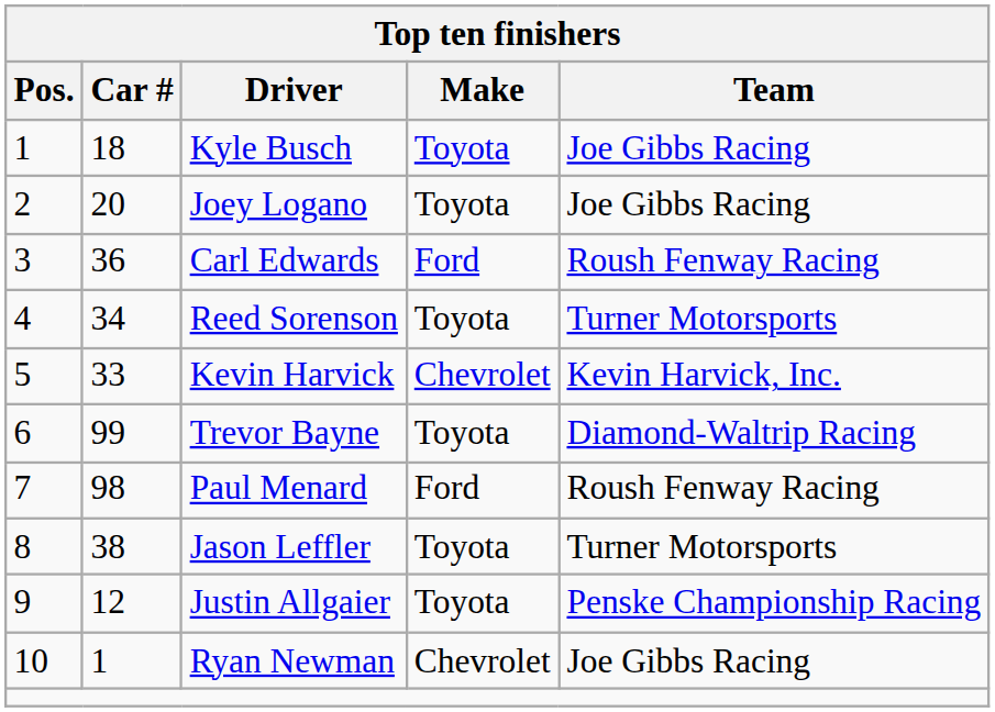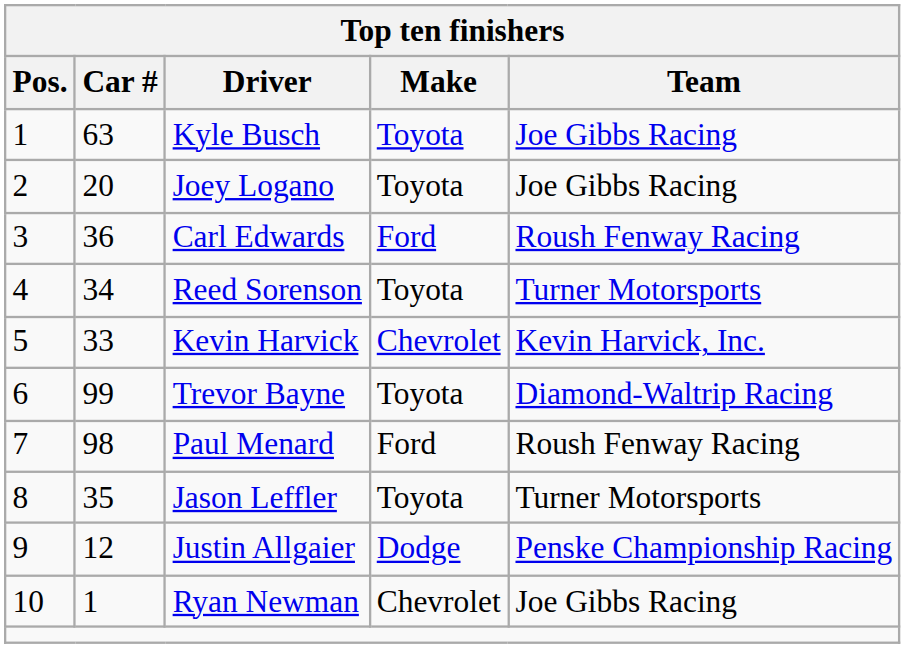Kyle Busch | Car #: 18 -> 63
Jason Leffler | Car #: 38 -> 35
Justin Allgaier | Make: Toyota -> Dodge
